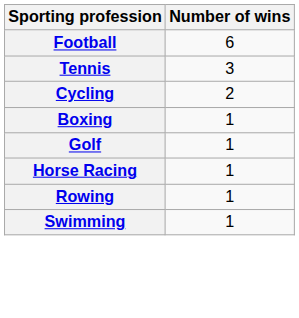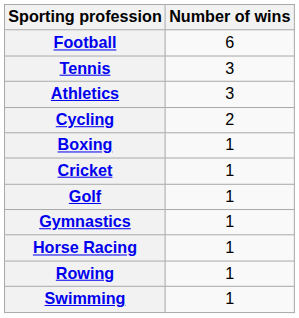+ row: Athletics | 3
+ row: Cricket | 1
+ row: Gymnastics | 1
